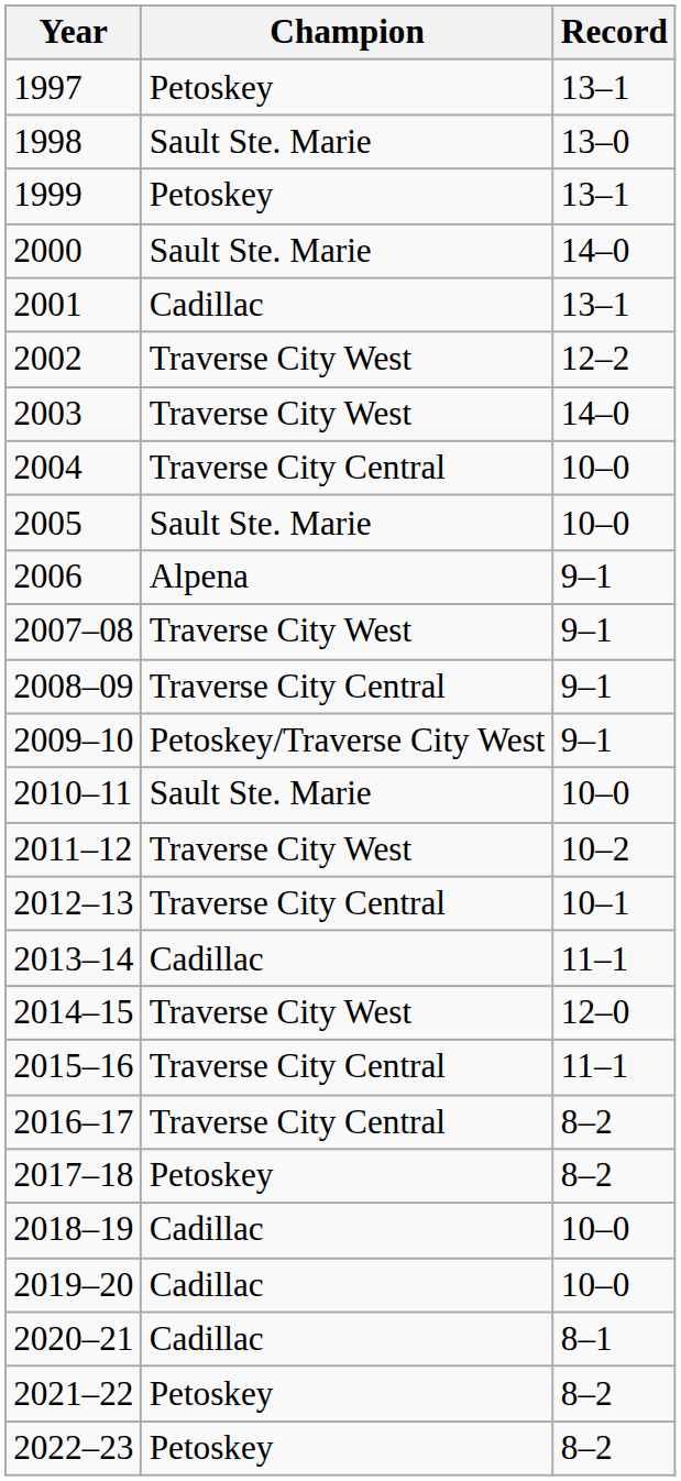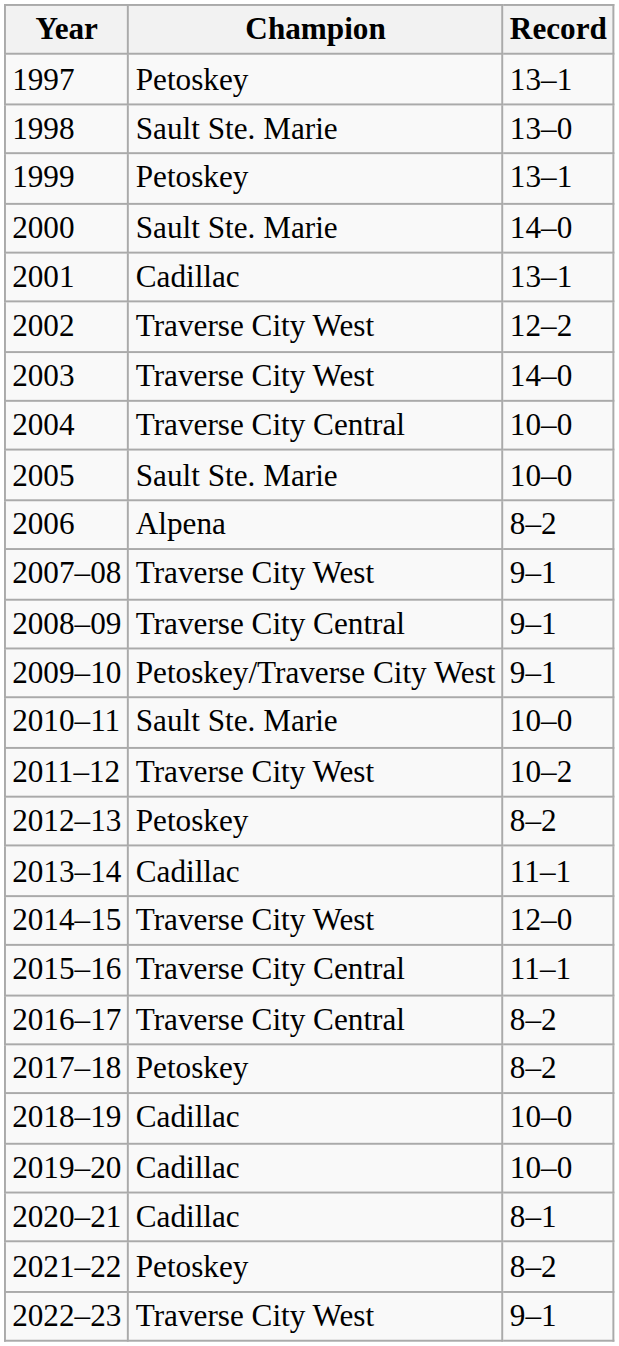2006 | Record: 9–1 -> 8–2
2012–13 | Champion: Traverse City Central -> Petoskey
2012–13 | Record: 10–1 -> 8–2
2022–23 | Champion: Petoskey -> Traverse City West
2022–23 | Record: 8–2 -> 9–1
